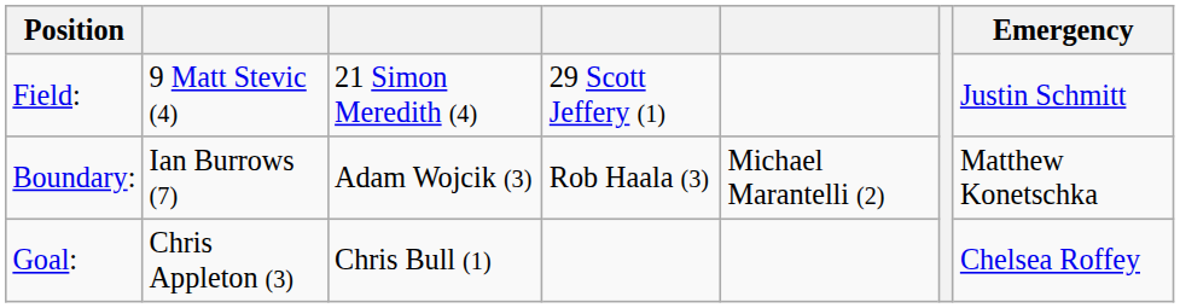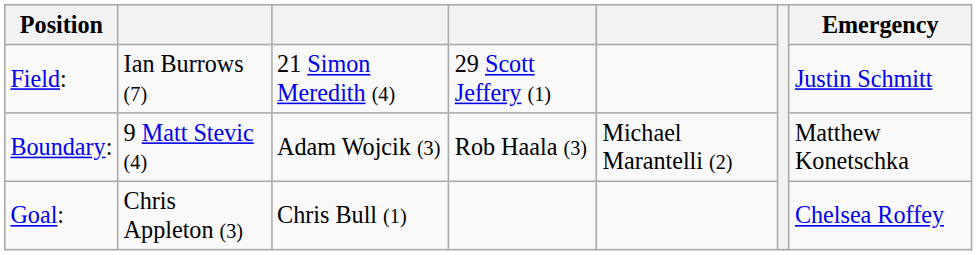Field: | column 2: 9 Matt Stevic (4) -> Ian Burrows (7)
Boundary: | column 2: Ian Burrows (7) -> 9 Matt Stevic (4)
